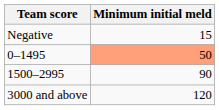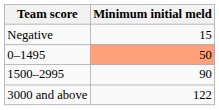3000 and above | Minimum initial meld: 120 -> 122
